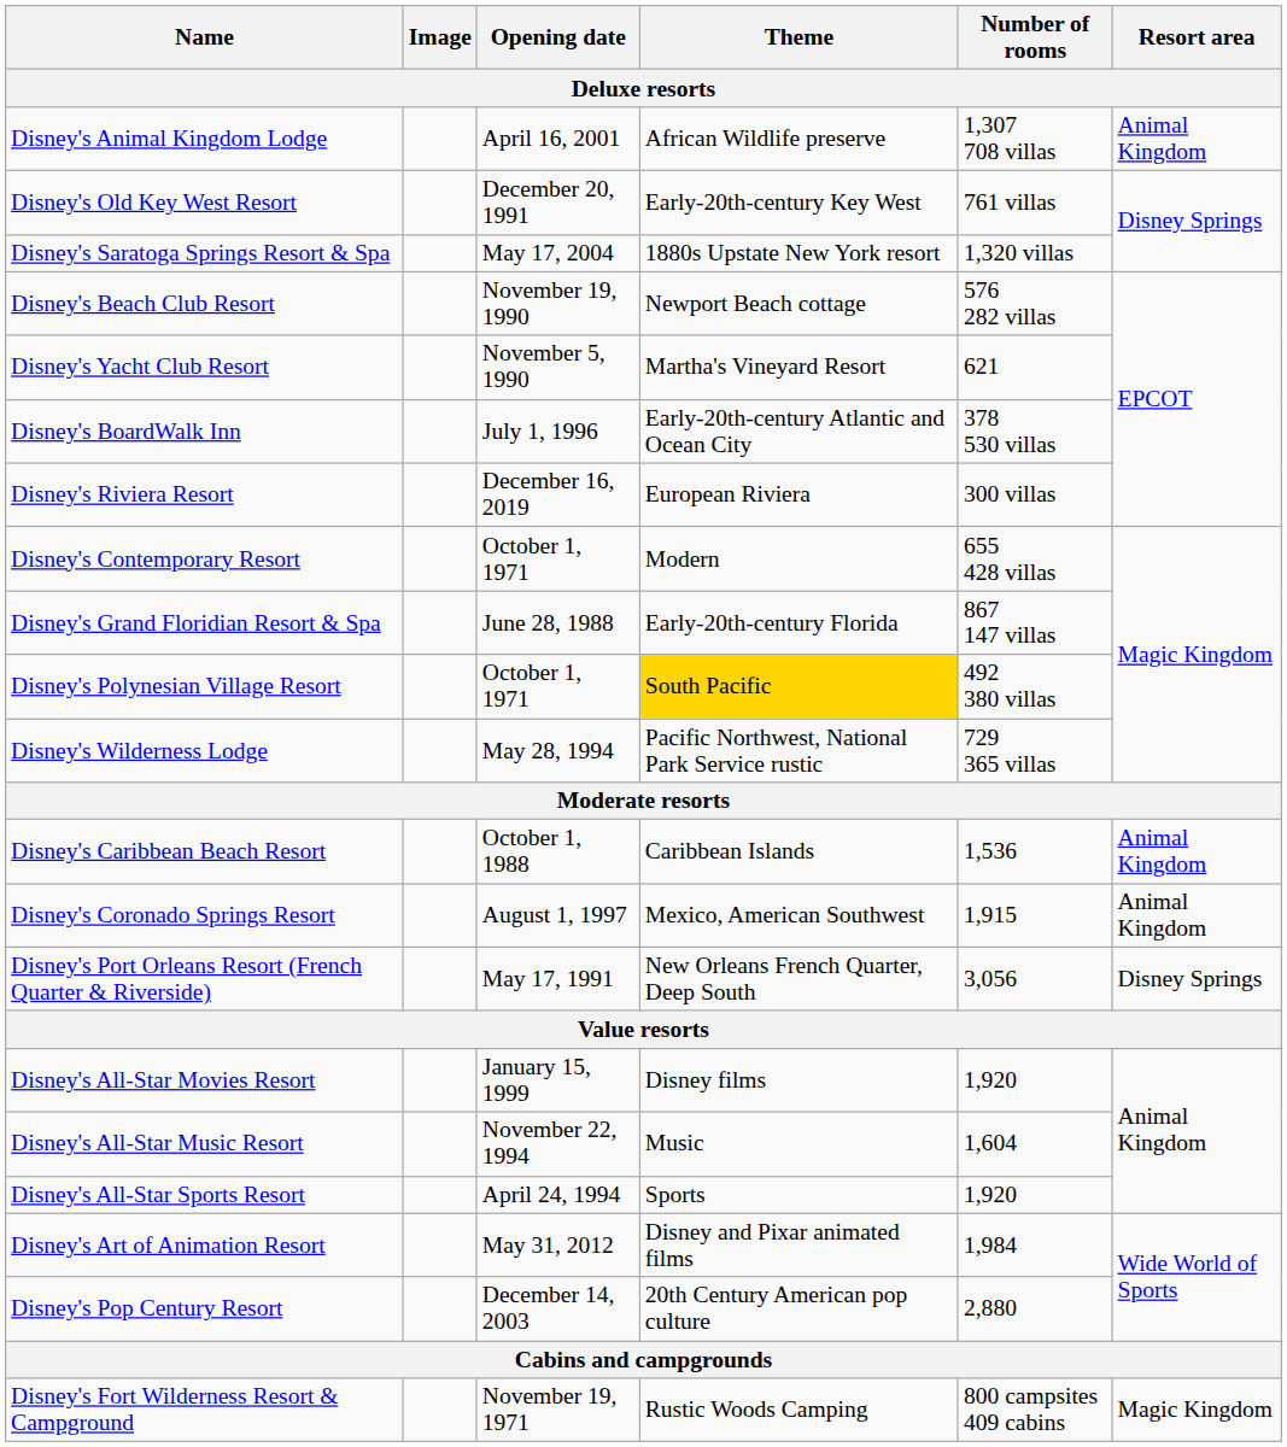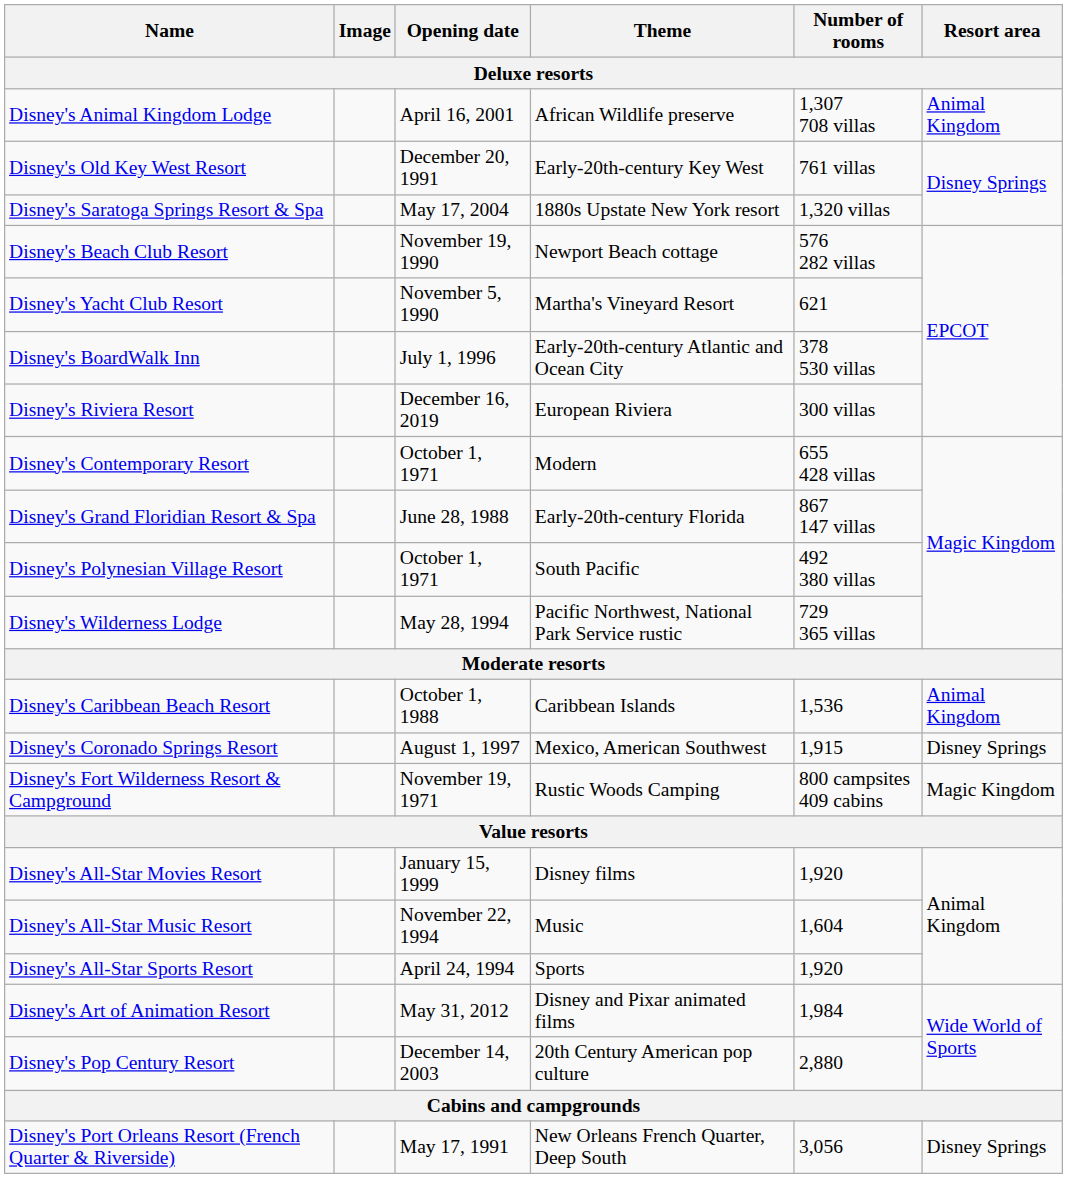Disney's Polynesian Village Resort | Theme: gold background -> no background
Disney's Coronado Springs Resort | Resort area: Animal Kingdom -> Disney Springs
rows swapped: Disney's Port Orleans Resort (French Quarter & Riverside) <-> Disney's Fort Wilderness Resort & Campground
